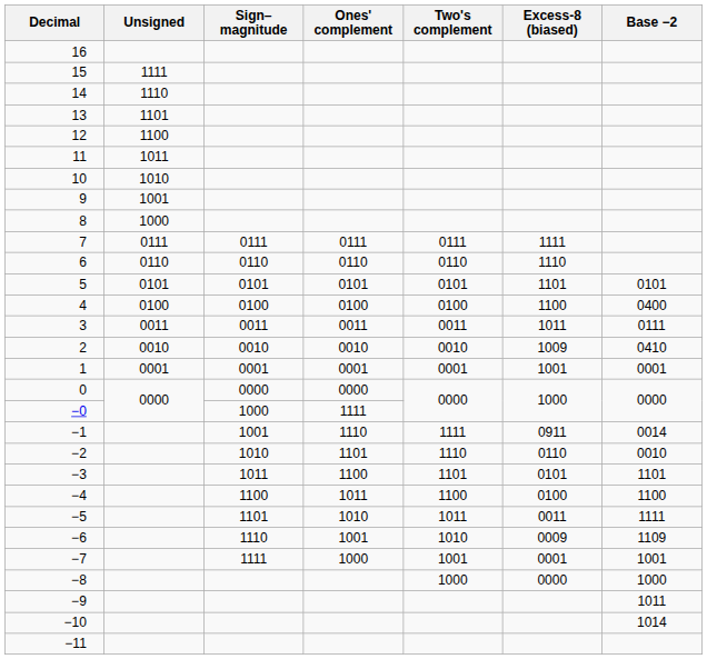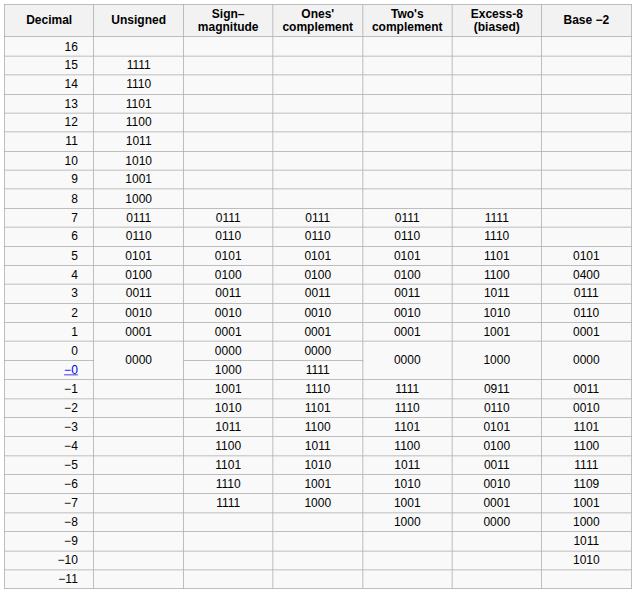2 | Excess-8 (biased): 1009 -> 1010
2 | Base −2: 0410 -> 0110
−1 | Base −2: 0014 -> 0011
−6 | Excess-8 (biased): 0009 -> 0010
−10 | Base −2: 1014 -> 1010
